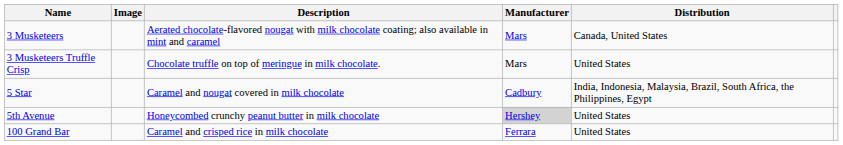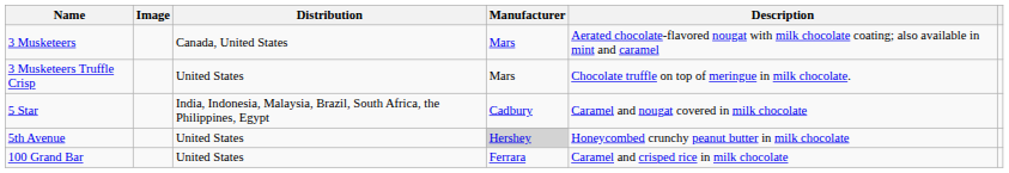columns swapped: Distribution <-> Description
